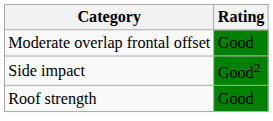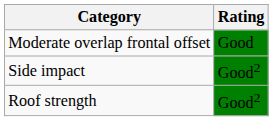Roof strength | Rating: Good -> Good2
